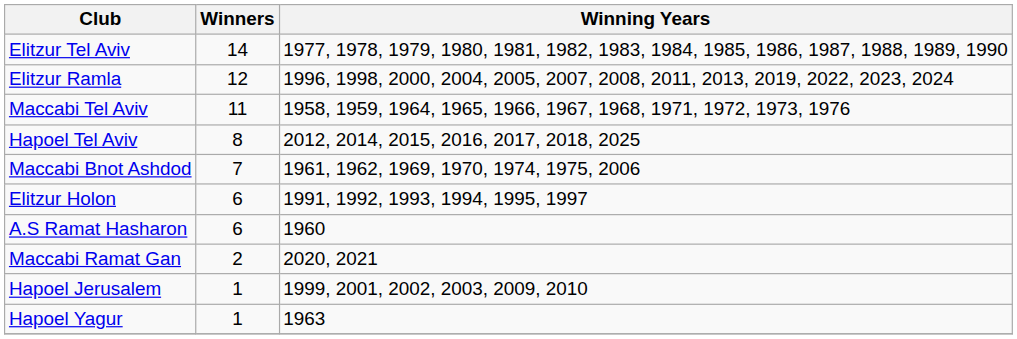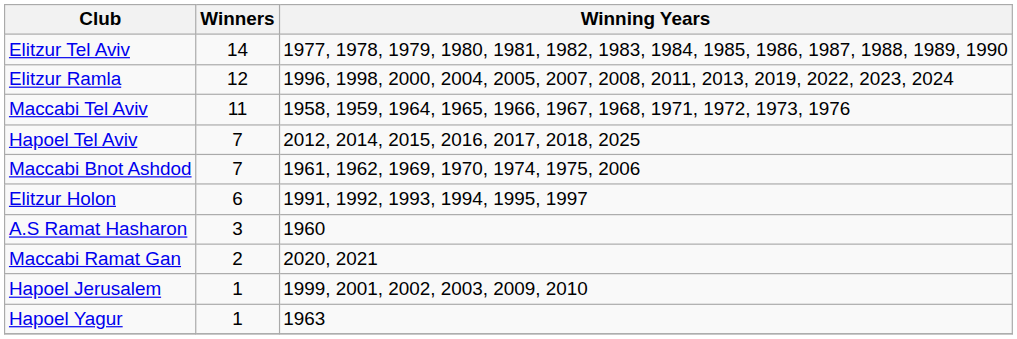Hapoel Tel Aviv | Winners: 8 -> 7
A.S Ramat Hasharon | Winners: 6 -> 3
